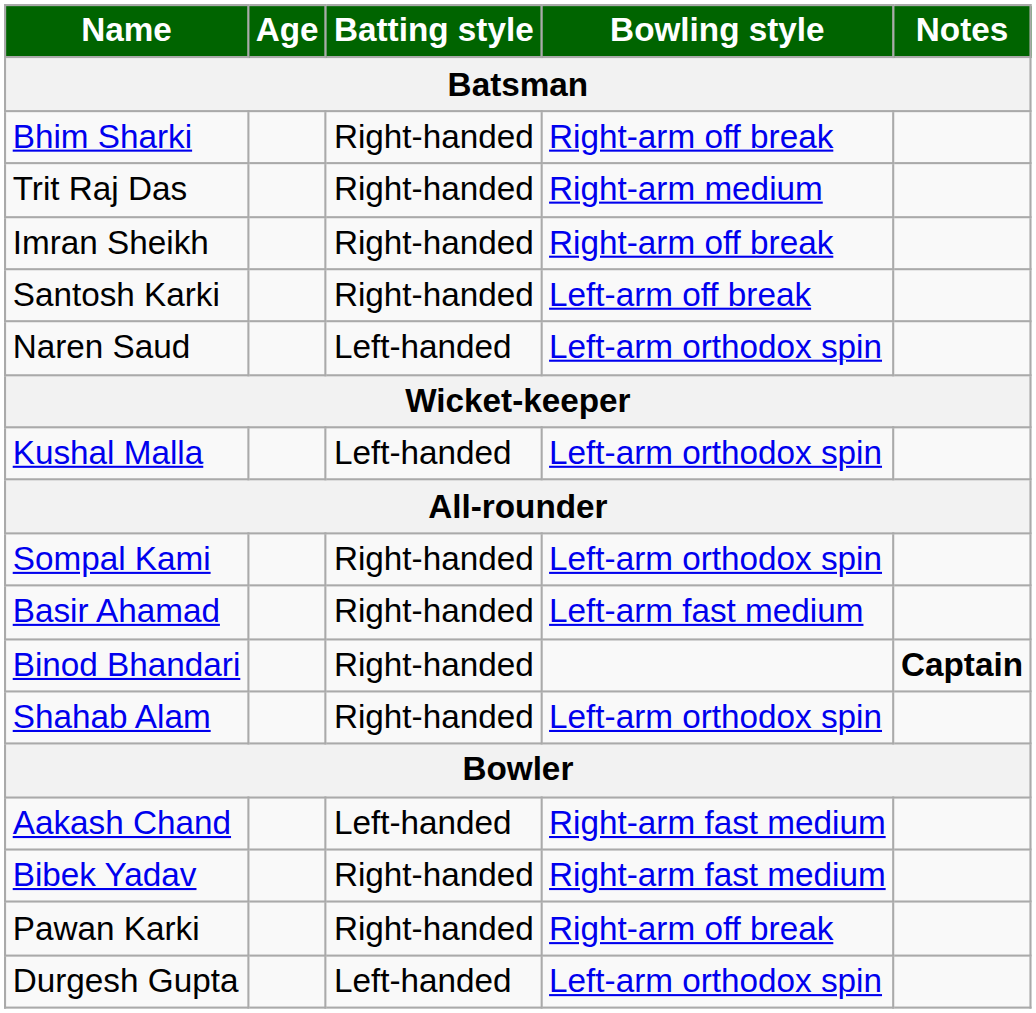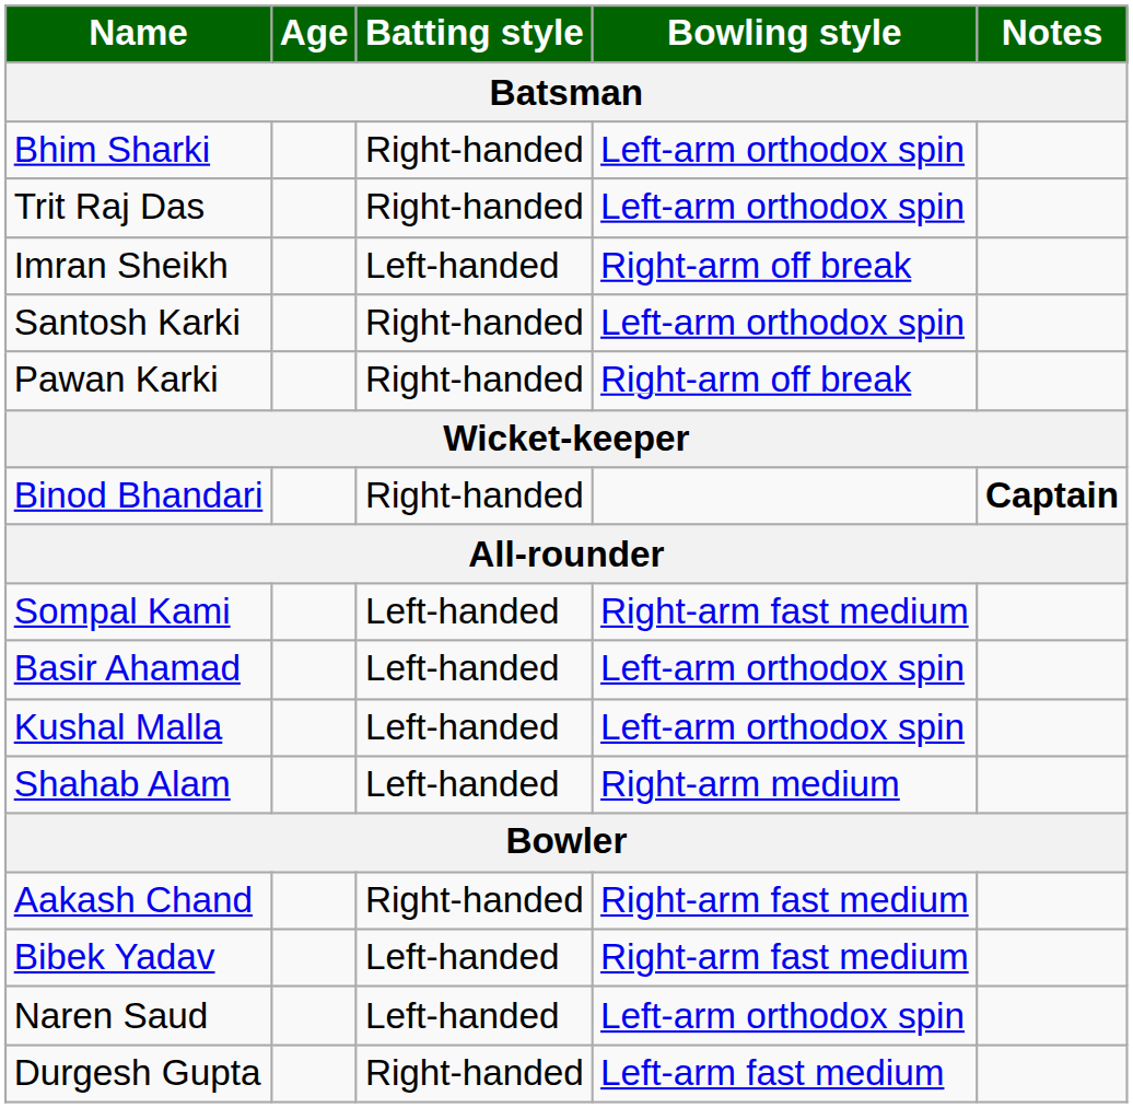Bhim Sharki | Bowling style: Right-arm off break -> Left-arm orthodox spin
Trit Raj Das | Bowling style: Right-arm medium -> Left-arm orthodox spin
Imran Sheikh | Batting style: Right-handed -> Left-handed
Santosh Karki | Bowling style: Left-arm off break -> Left-arm orthodox spin
rows swapped: Pawan Karki <-> Naren Saud
rows swapped: Binod Bhandari <-> Kushal Malla
Sompal Kami | Batting style: Right-handed -> Left-handed
Sompal Kami | Bowling style: Left-arm orthodox spin -> Right-arm fast medium
Basir Ahamad | Batting style: Right-handed -> Left-handed
Basir Ahamad | Bowling style: Left-arm fast medium -> Left-arm orthodox spin
Shahab Alam | Batting style: Right-handed -> Left-handed
Shahab Alam | Bowling style: Left-arm orthodox spin -> Right-arm medium
Aakash Chand | Batting style: Left-handed -> Right-handed
Bibek Yadav | Batting style: Right-handed -> Left-handed
Durgesh Gupta | Batting style: Left-handed -> Right-handed
Durgesh Gupta | Bowling style: Left-arm orthodox spin -> Left-arm fast medium
